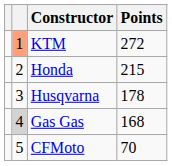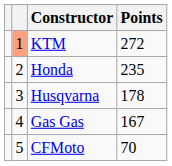Honda | Points: 215 -> 235
Gas Gas | column 2: lightgrey background -> no background
Gas Gas | Points: 168 -> 167
